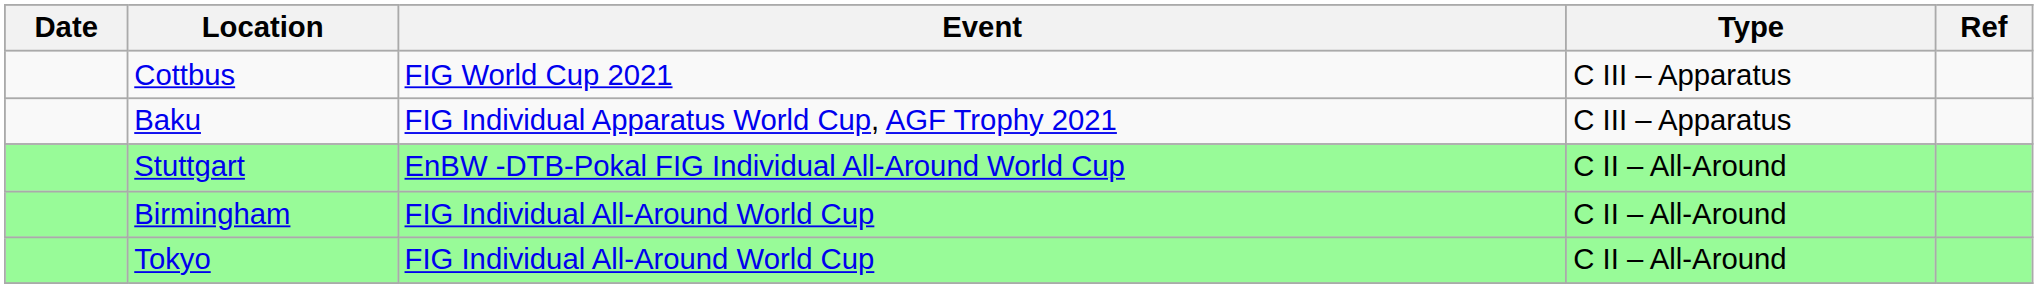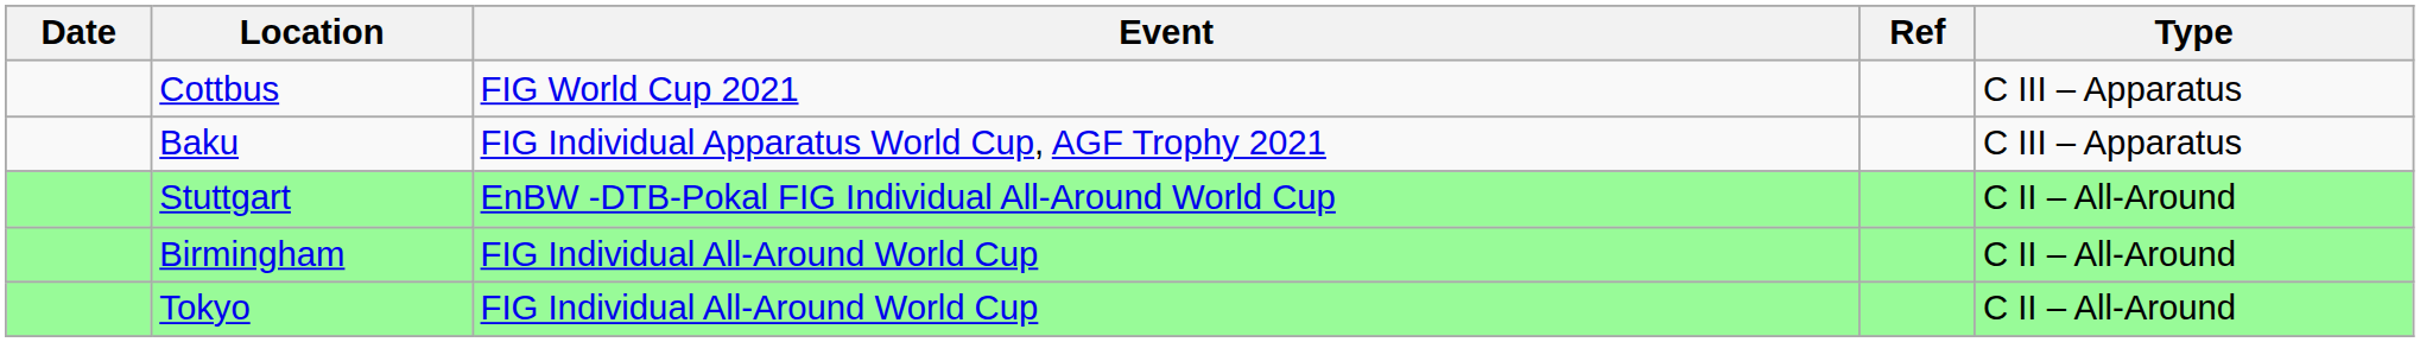columns swapped: Type <-> Ref
